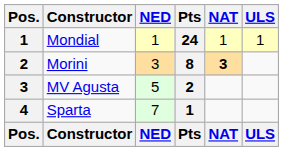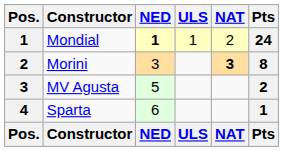columns swapped: ULS <-> Pts
Mondial | NED: normal -> bold
Mondial | NAT: 1 -> 2
Sparta | NED: 7 -> 6
